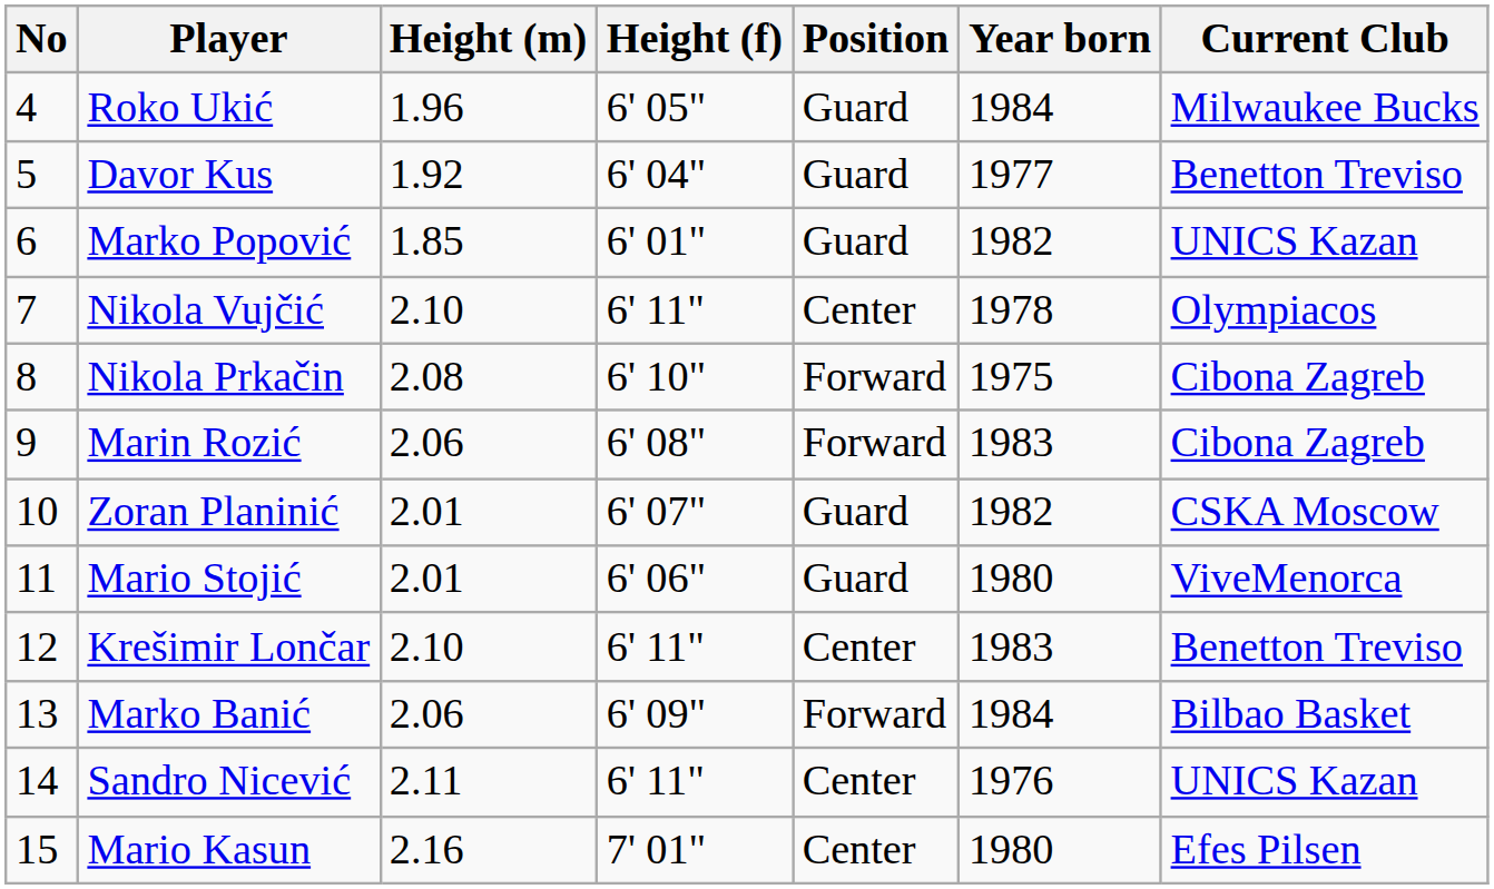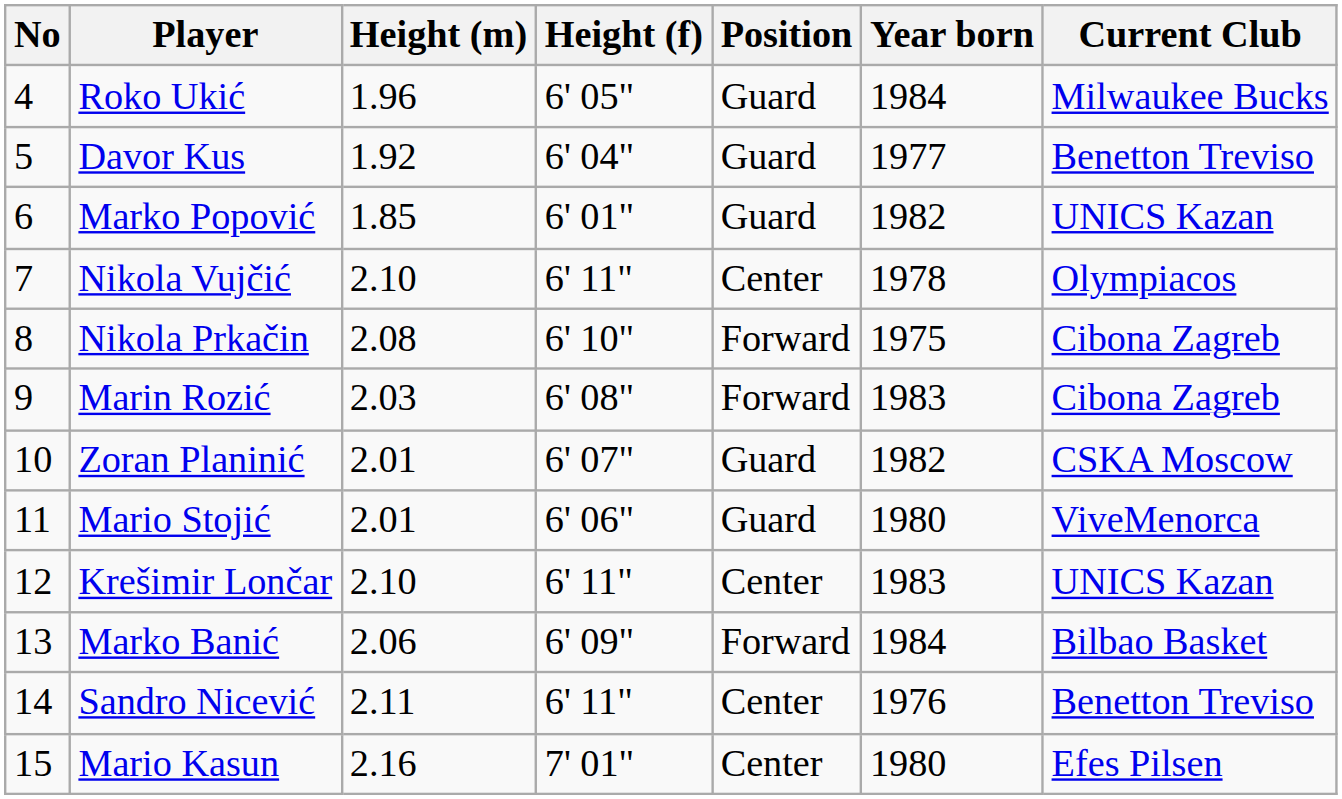Marin Rozić | Height (m): 2.06 -> 2.03
Krešimir Lončar | Current Club: Benetton Treviso -> UNICS Kazan
Sandro Nicević | Current Club: UNICS Kazan -> Benetton Treviso
